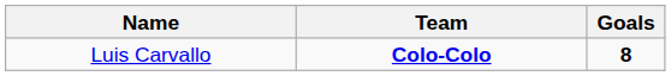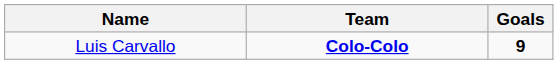Luis Carvallo | Goals: 8 -> 9
